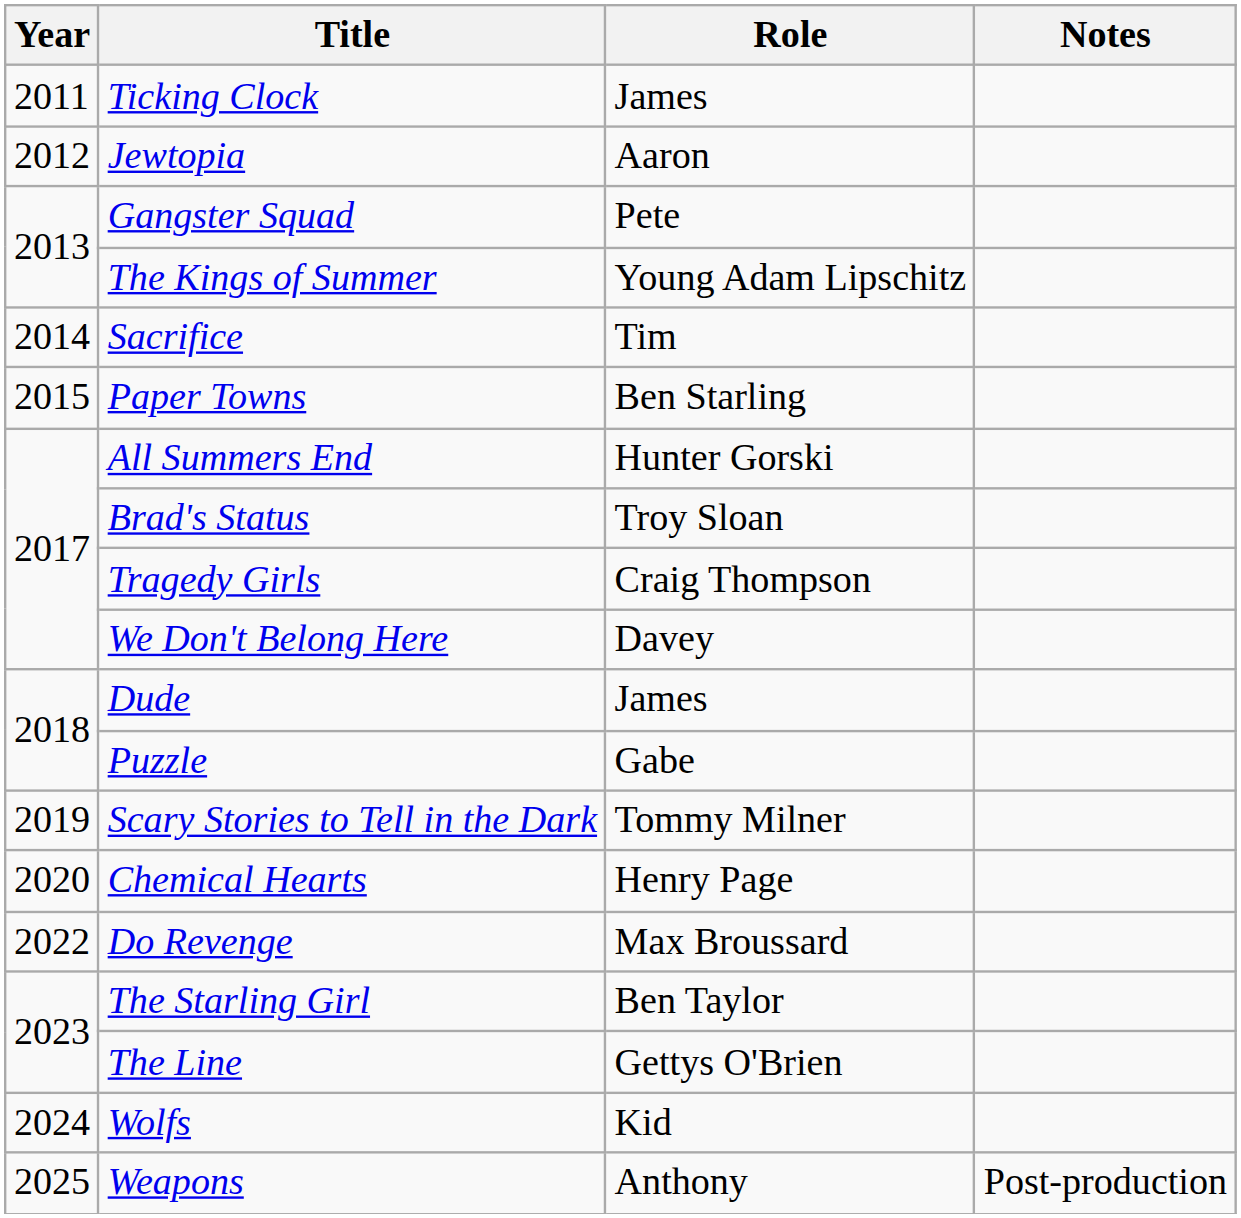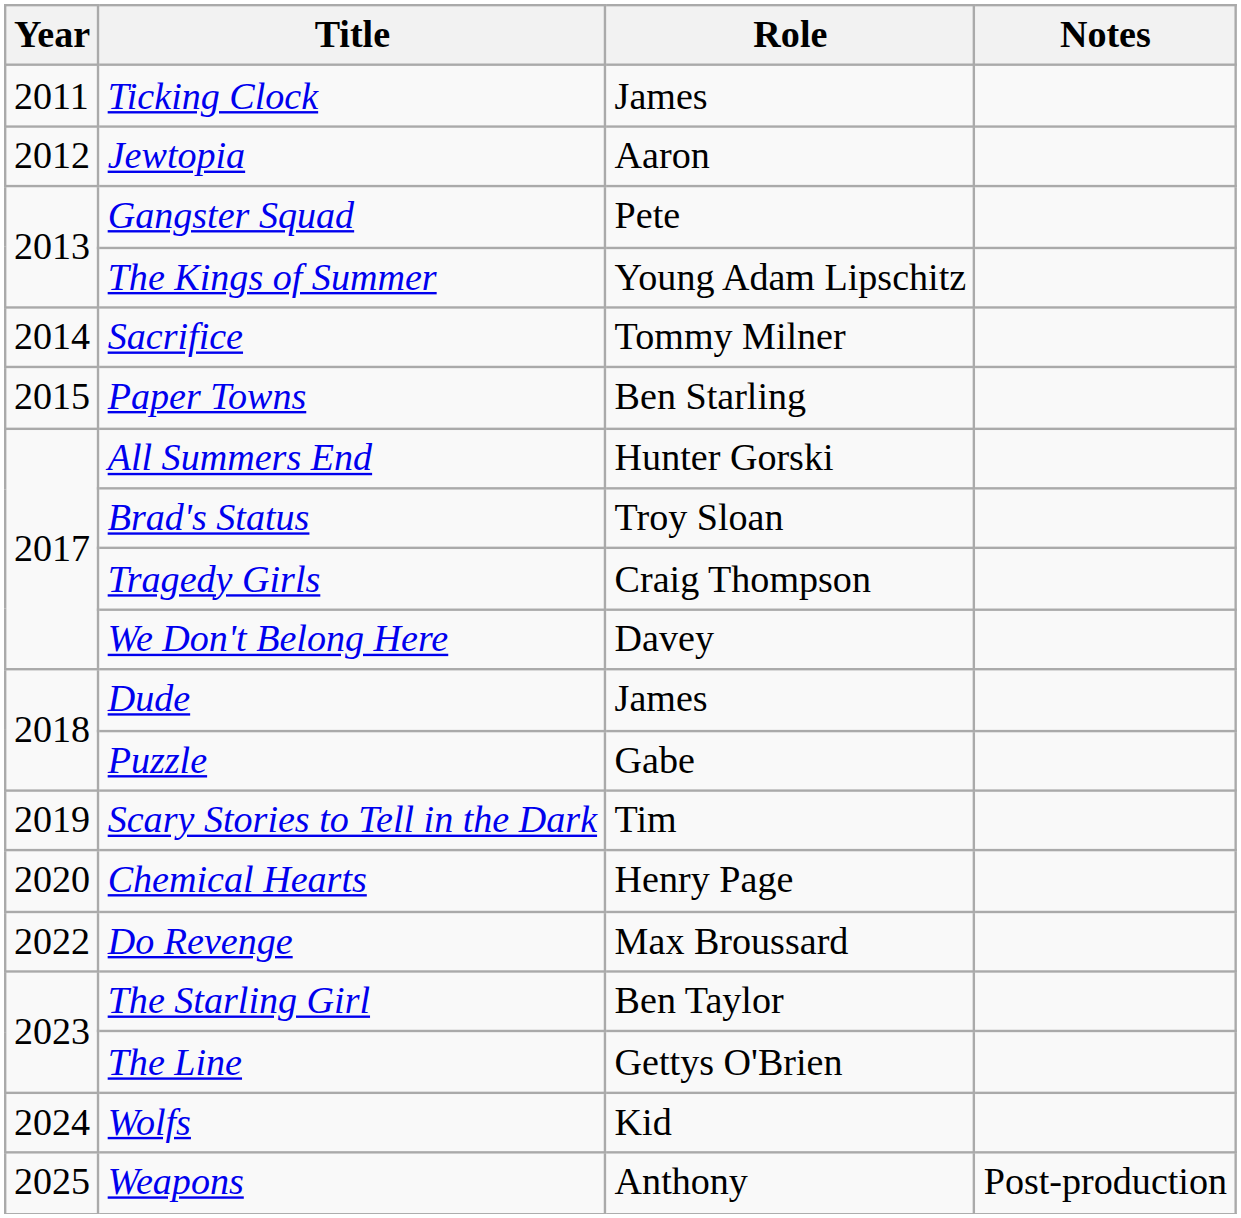Sacrifice | Role: Tim -> Tommy Milner
Scary Stories to Tell in the Dark | Role: Tommy Milner -> Tim
